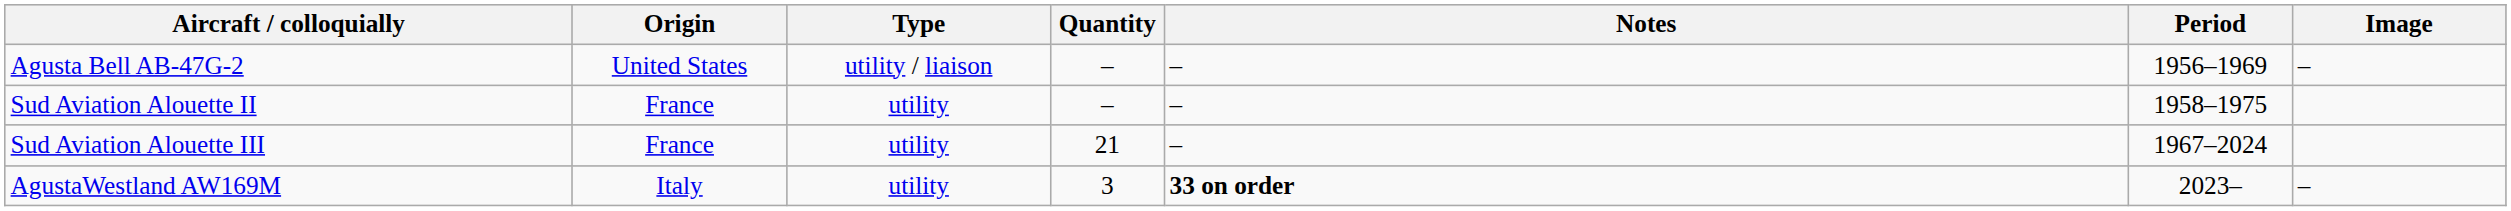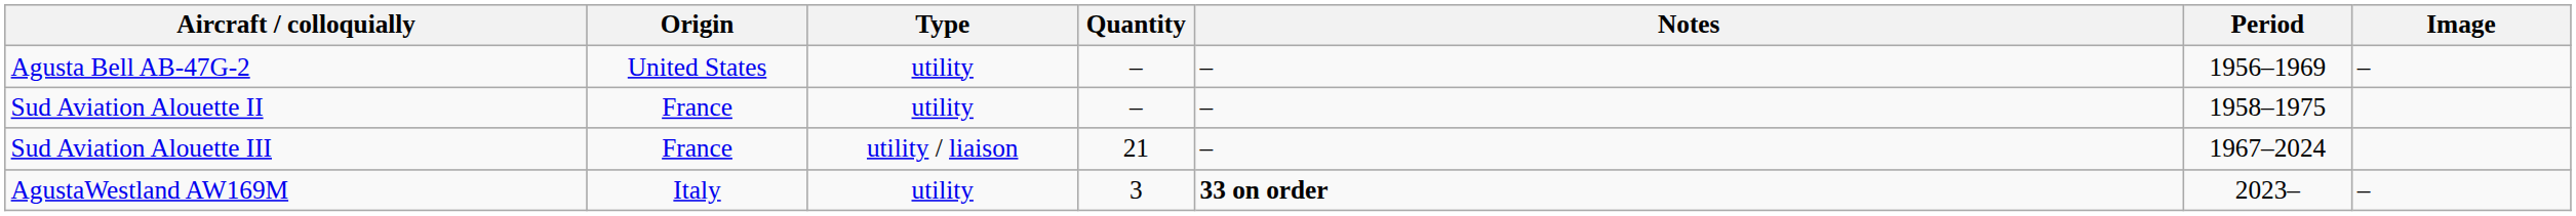Agusta Bell AB-47G-2 | Type: utility / liaison -> utility
Sud Aviation Alouette III | Type: utility -> utility / liaison
